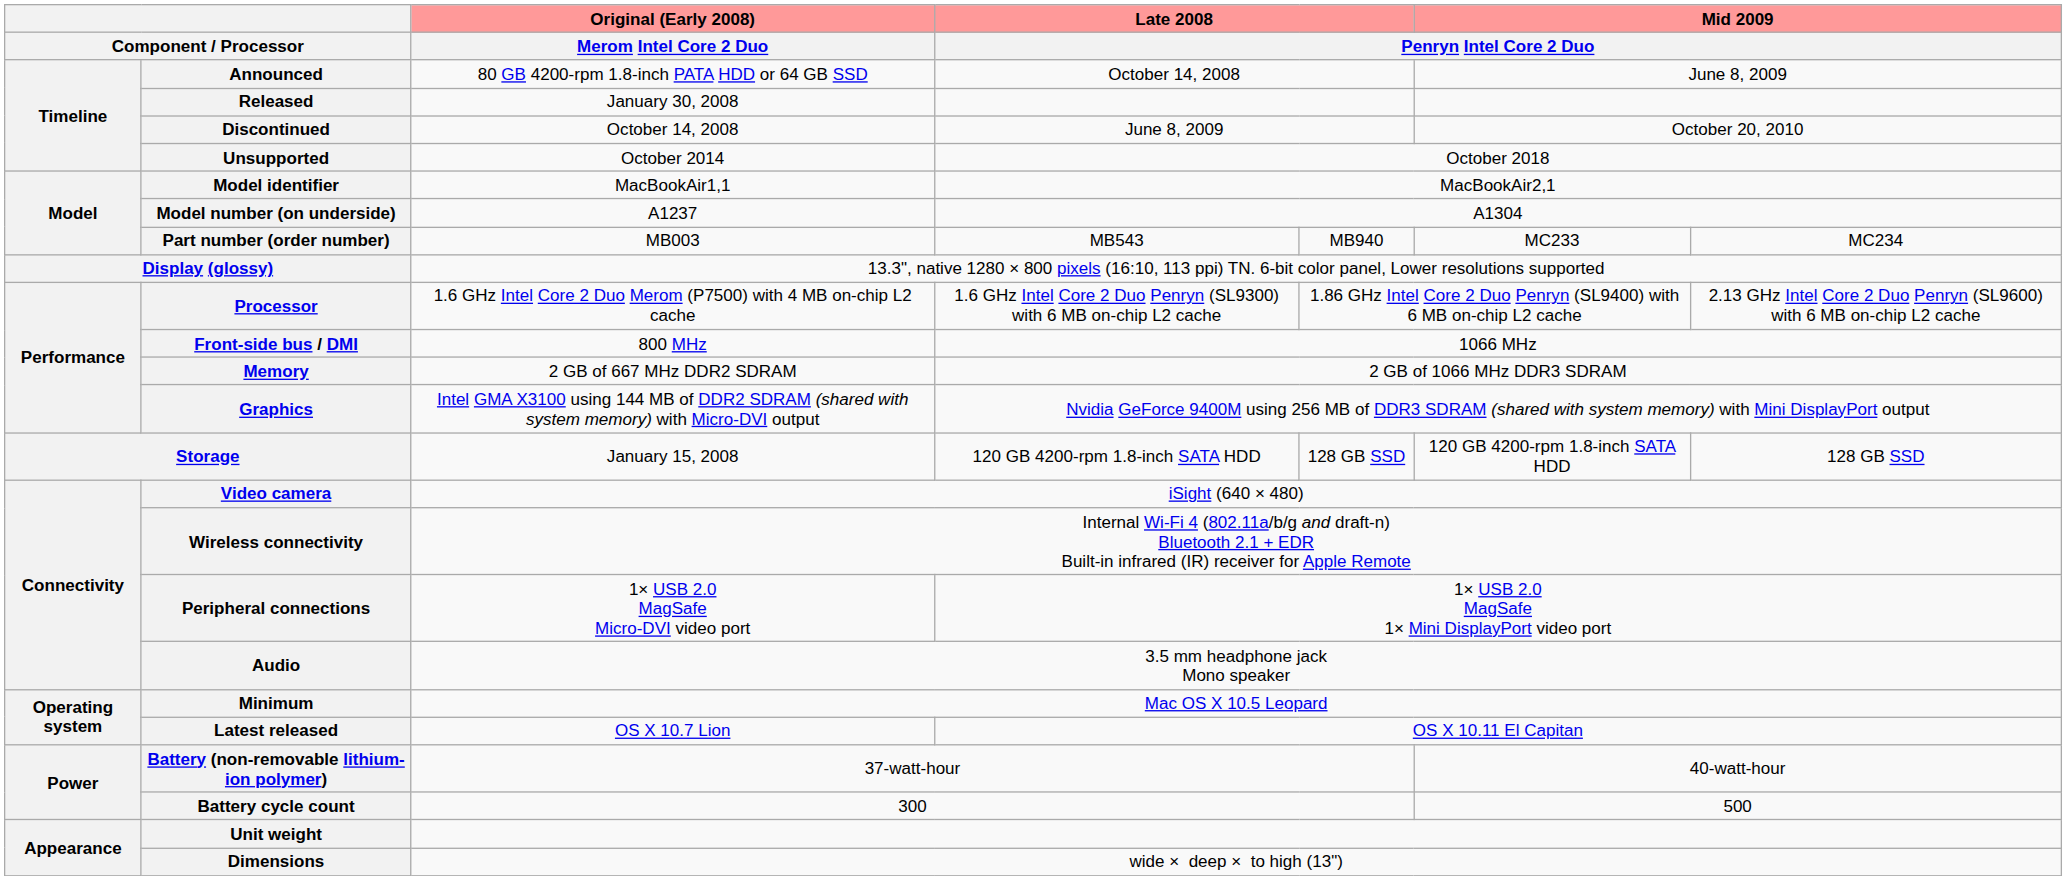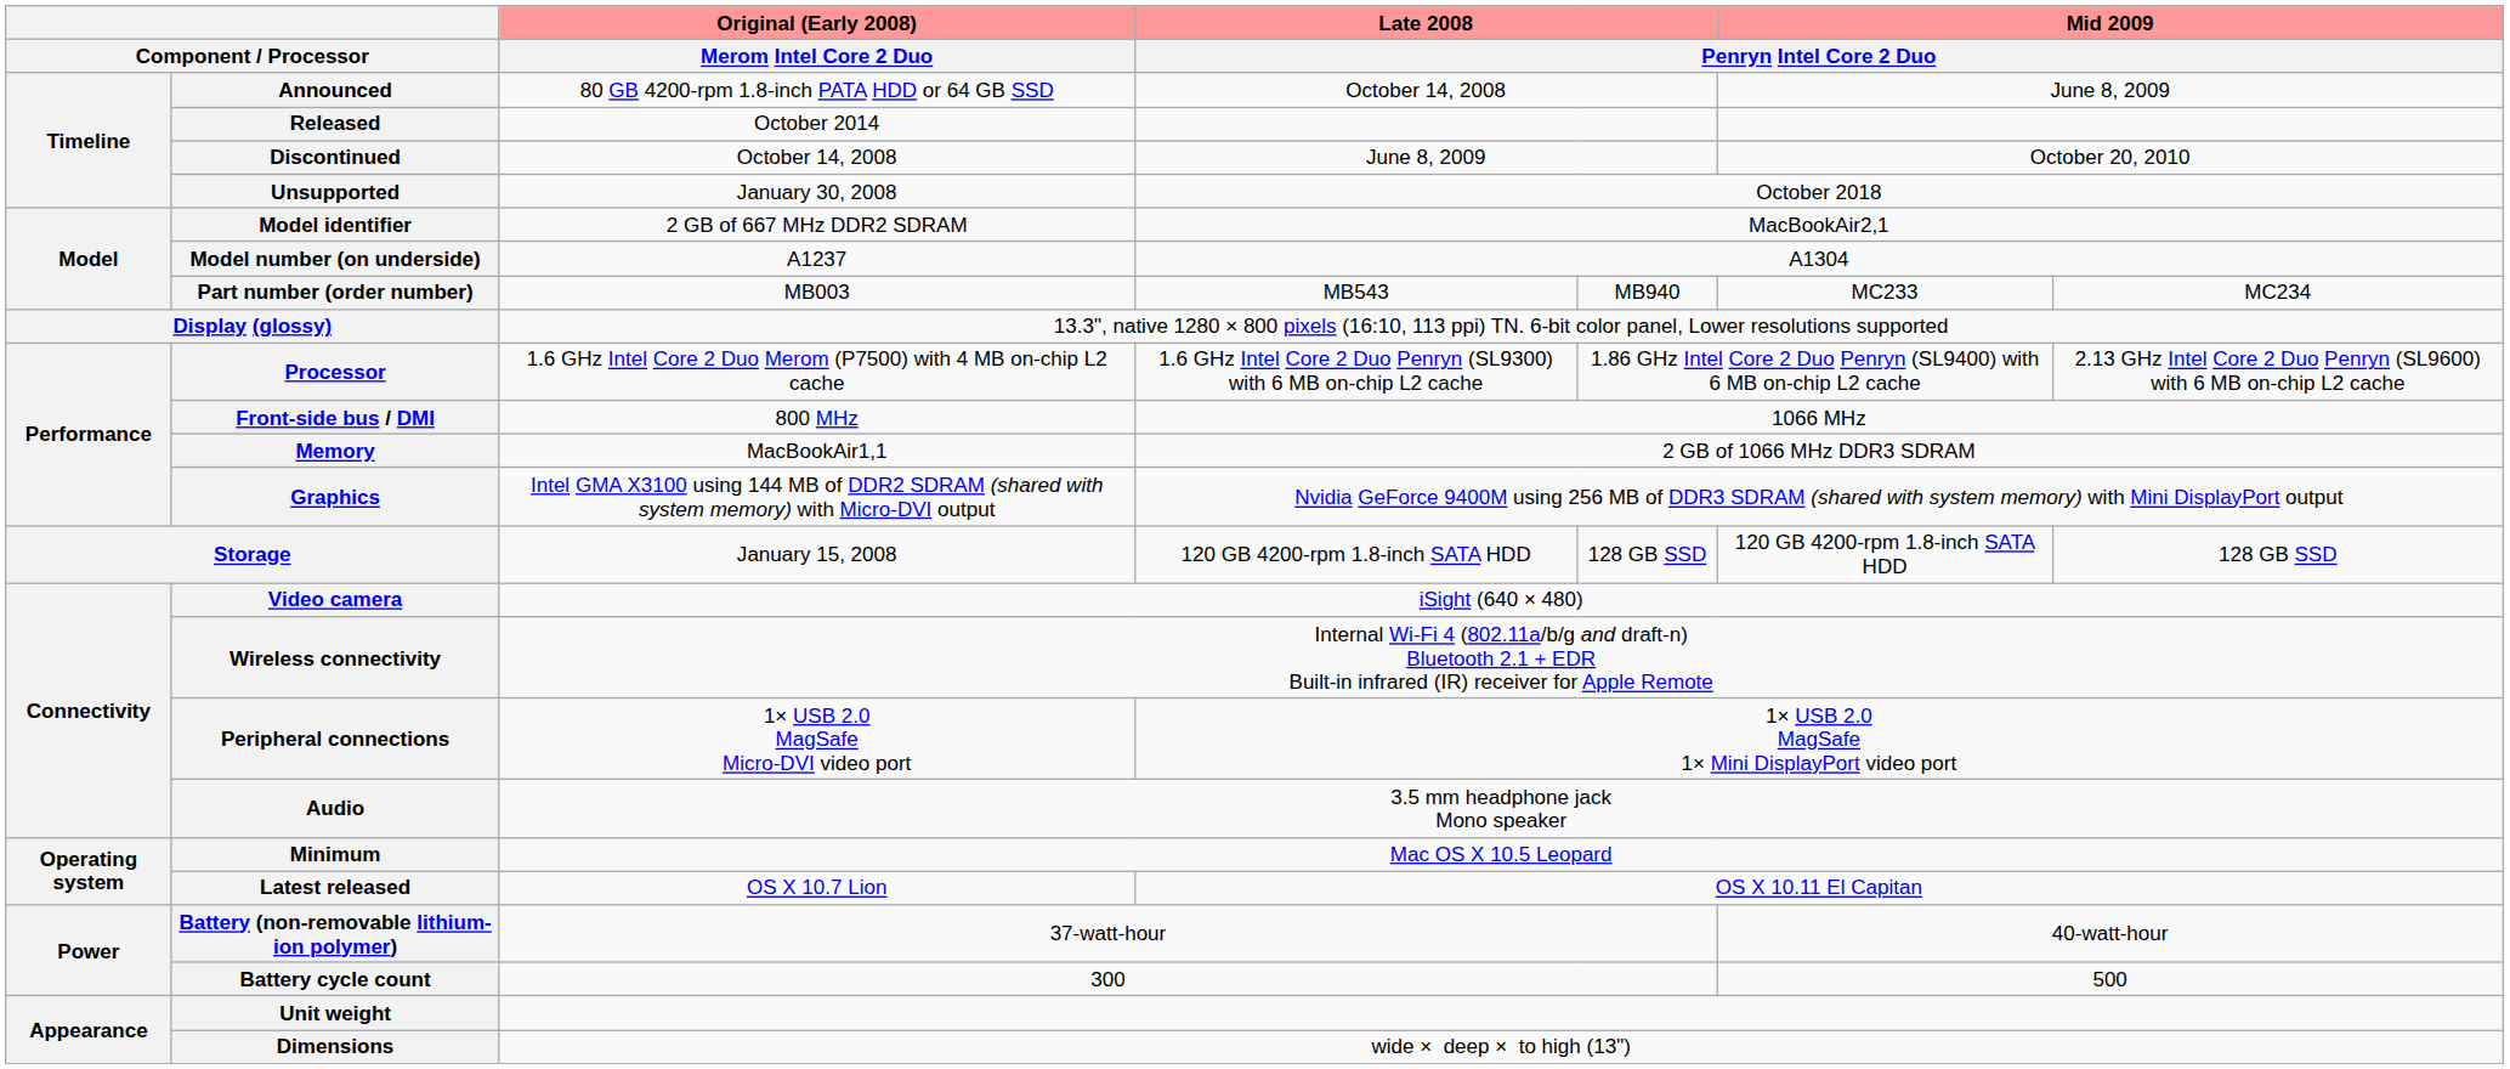Released | Original (Early 2008) / Merom Intel Core 2 Duo: January 30, 2008 -> October 2014
Unsupported | Original (Early 2008) / Merom Intel Core 2 Duo: October 2014 -> January 30, 2008
Model identifier | Original (Early 2008) / Merom Intel Core 2 Duo: MacBookAir1,1 -> 2 GB of 667 MHz DDR2 SDRAM
Memory | Original (Early 2008) / Merom Intel Core 2 Duo: 2 GB of 667 MHz DDR2 SDRAM -> MacBookAir1,1
